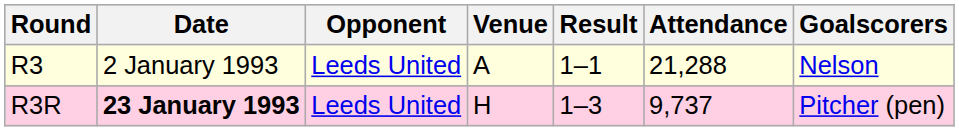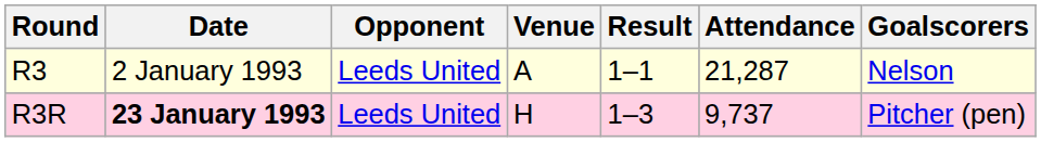R3 | Attendance: 21,288 -> 21,287
